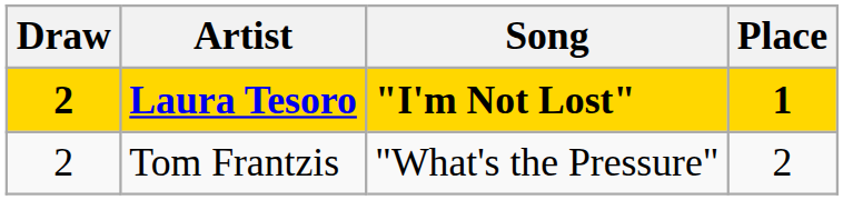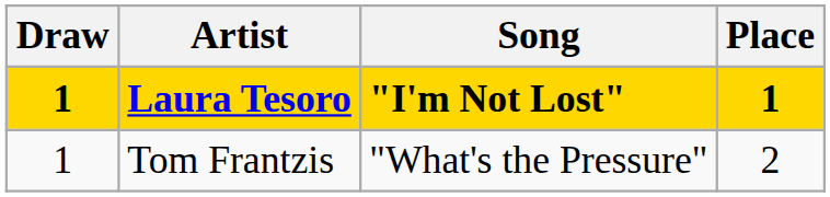Laura Tesoro | Draw: 2 -> 1
Tom Frantzis | Draw: 2 -> 1
